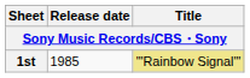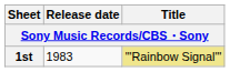1st | Release date: 1985 -> 1983
